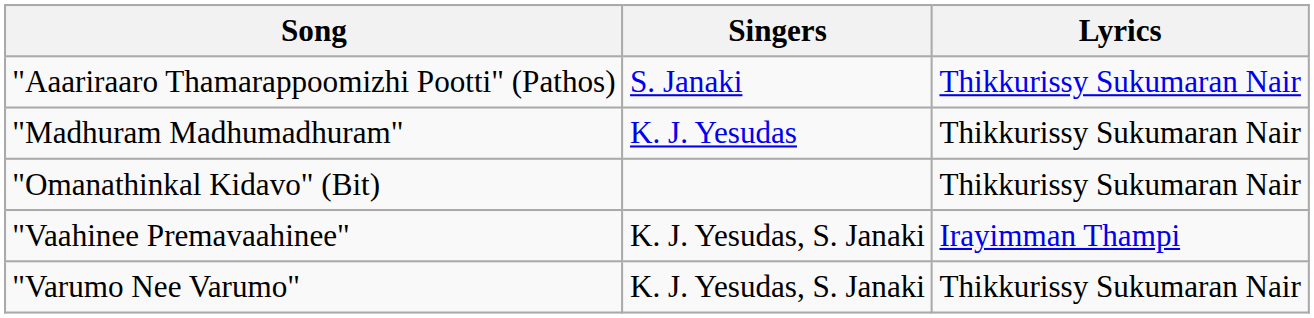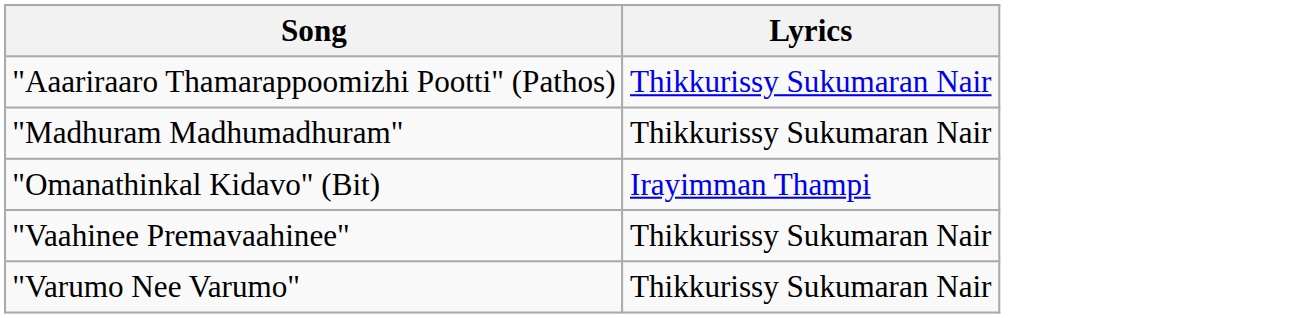- column: Singers | S. Janaki | K. J. Yesudas | K. J. Yesudas, S. Janaki | K. J. Yesudas, S. Janaki
"Omanathinkal Kidavo" (Bit) | Lyrics: Thikkurissy Sukumaran Nair -> Irayimman Thampi
"Vaahinee Premavaahinee" | Lyrics: Irayimman Thampi -> Thikkurissy Sukumaran Nair
